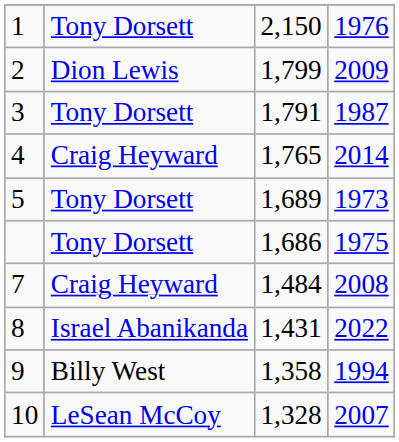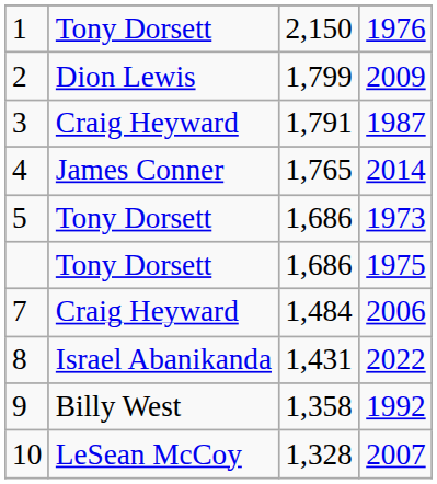3 | column 2: Tony Dorsett -> Craig Heyward
4 | column 2: Craig Heyward -> James Conner
5 | column 3: 1,689 -> 1,686
7 | column 4: 2008 -> 2006
9 | column 4: 1994 -> 1992
